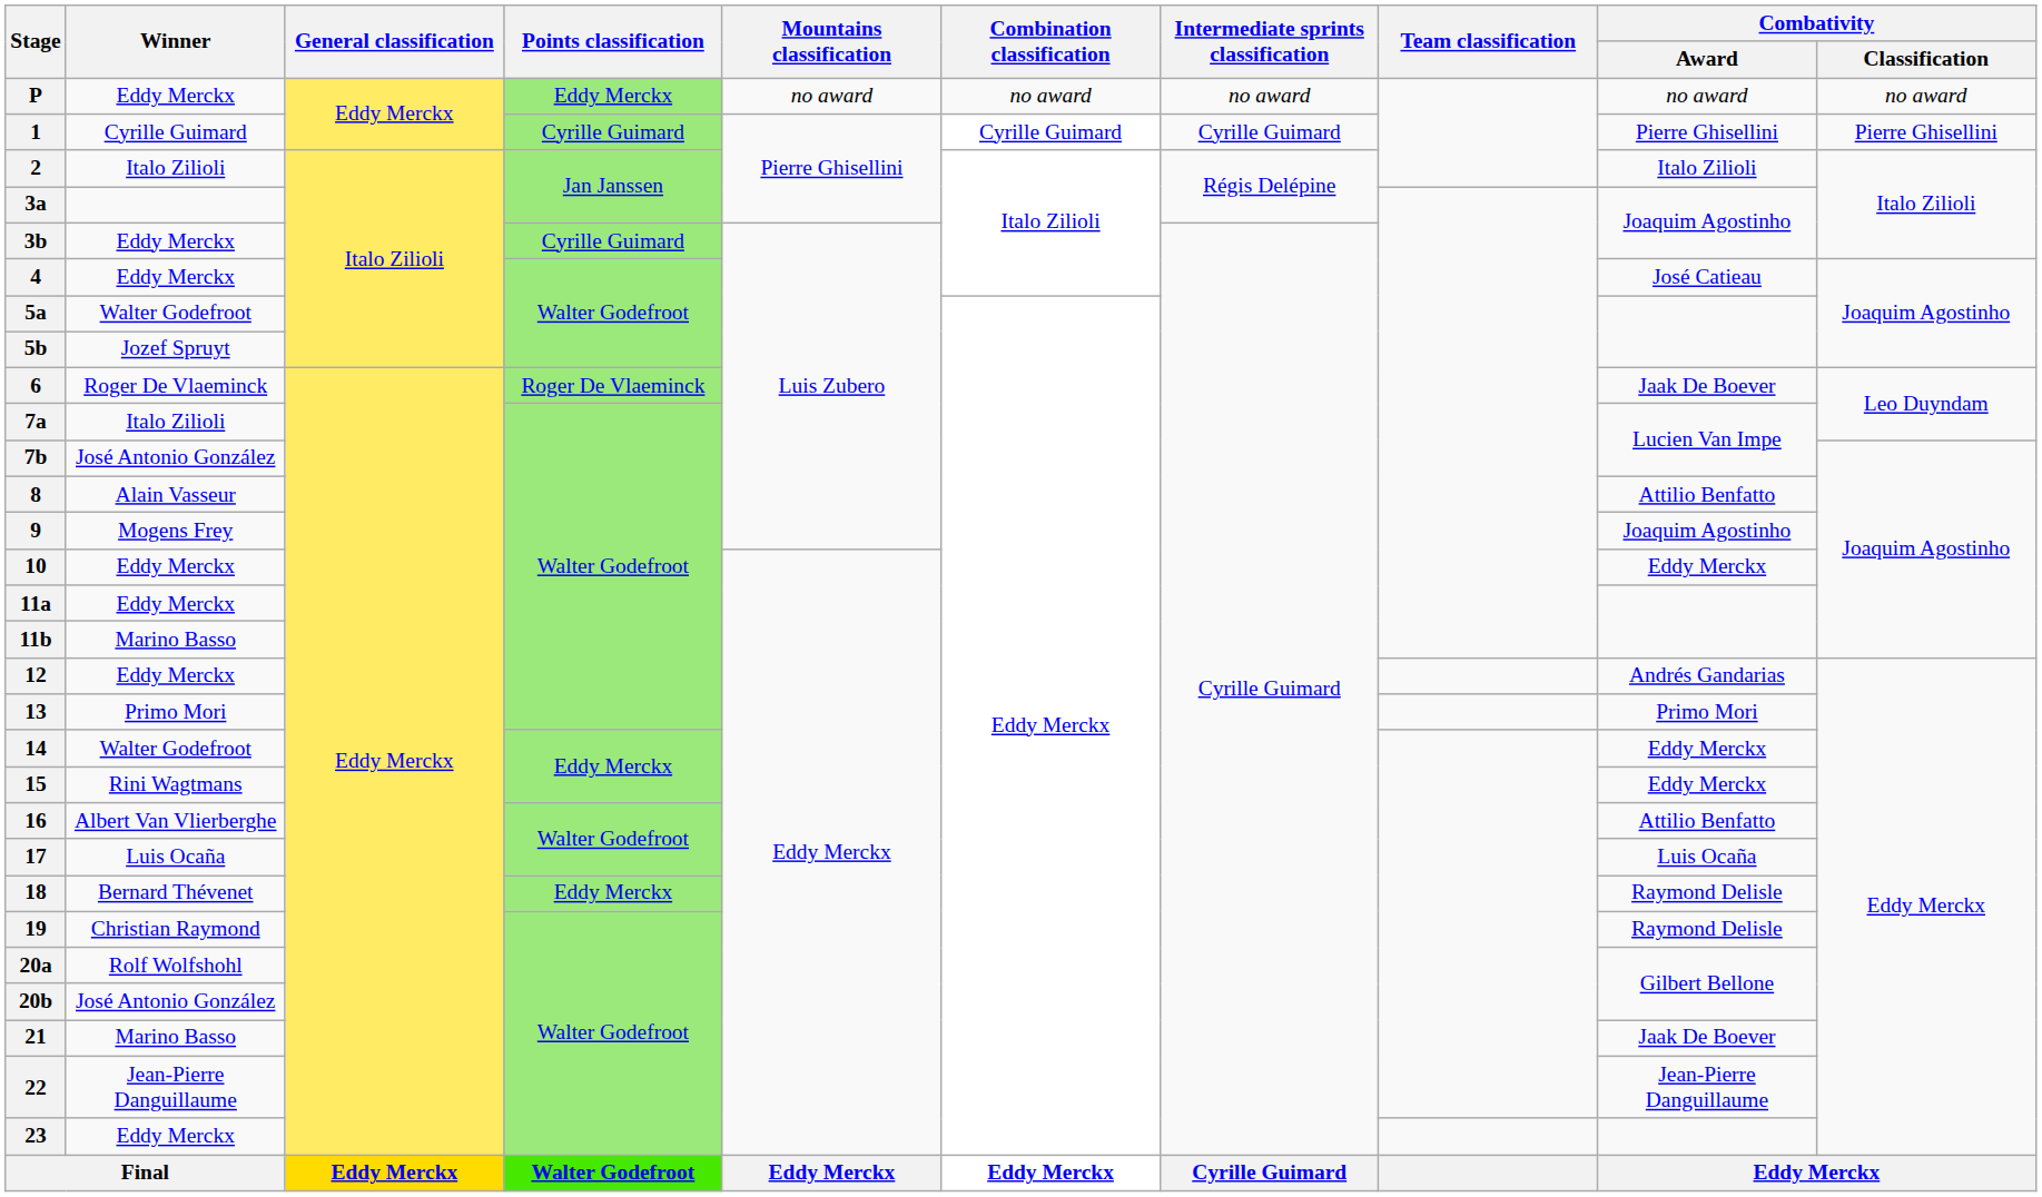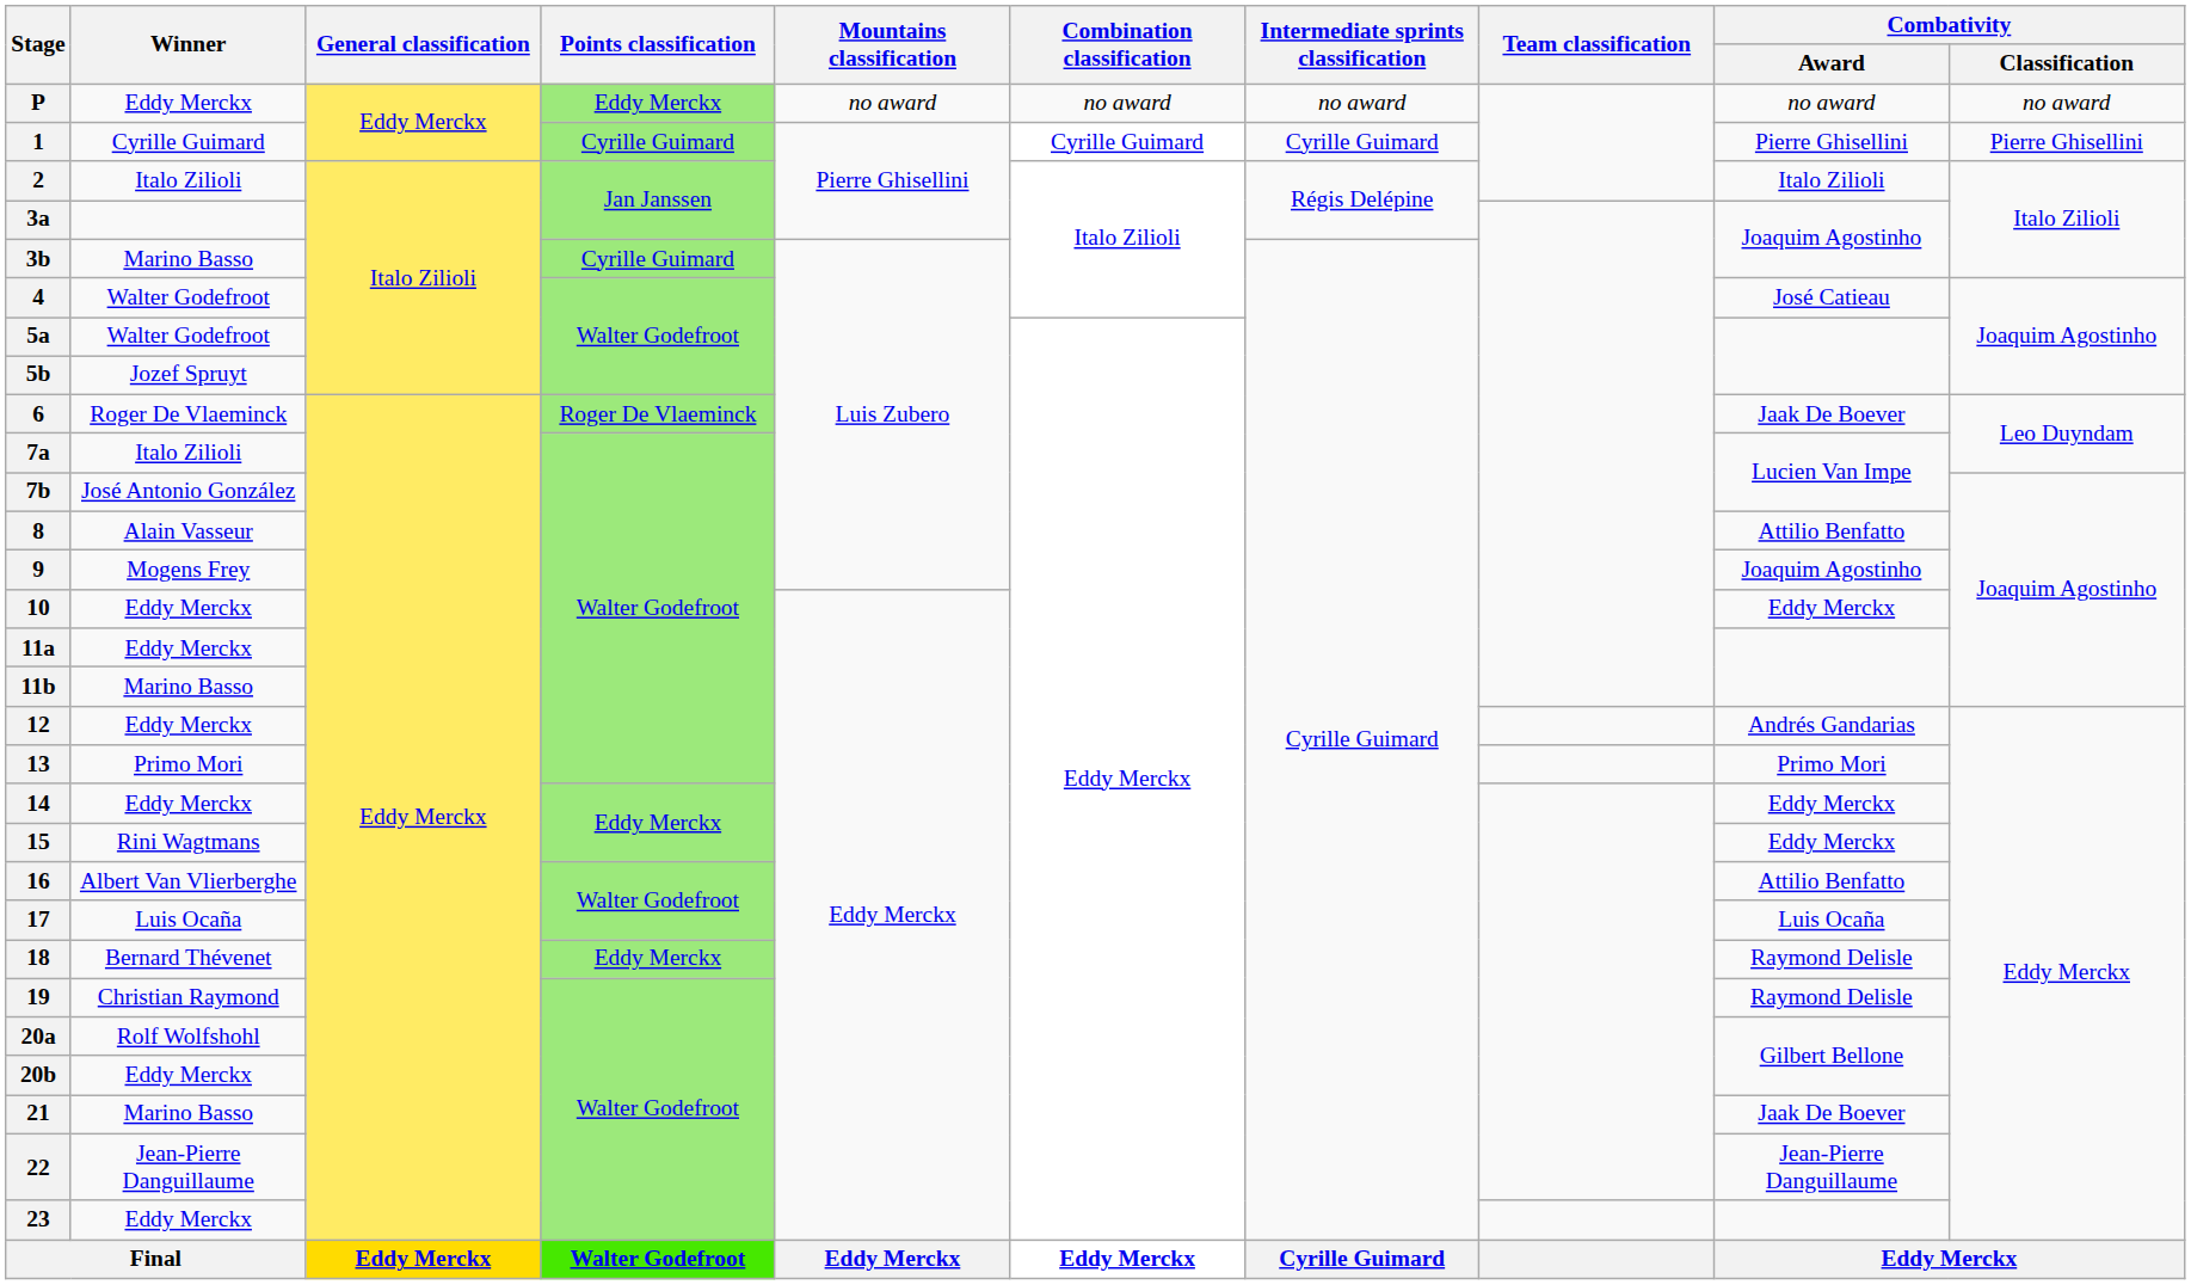3b | Winner: Eddy Merckx -> Marino Basso
4 | Winner: Eddy Merckx -> Walter Godefroot
14 | Winner: Walter Godefroot -> Eddy Merckx
20b | Winner: José Antonio González -> Eddy Merckx
